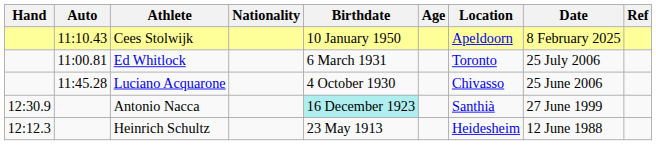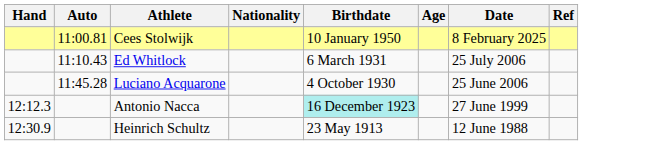- column: Location | Apeldoorn | Toronto | Chivasso | Santhià | Heidesheim
Cees Stolwijk | Auto: 11:10.43 -> 11:00.81
Ed Whitlock | Auto: 11:00.81 -> 11:10.43
Antonio Nacca | Hand: 12:30.9 -> 12:12.3
Heinrich Schultz | Hand: 12:12.3 -> 12:30.9
